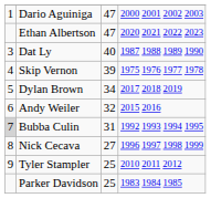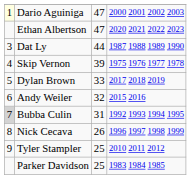Dario Aguiniga | column 1: no background -> lightyellow background
Dat Ly | column 3: 40 -> 44
Dylan Brown | column 3: 34 -> 33
Nick Cecava | column 3: 27 -> 26
